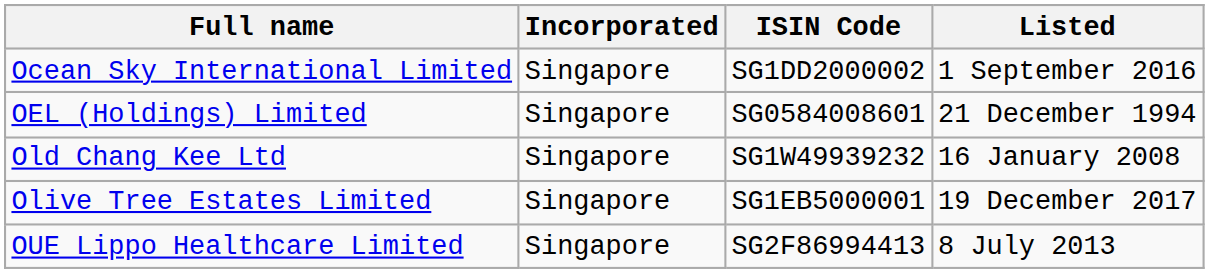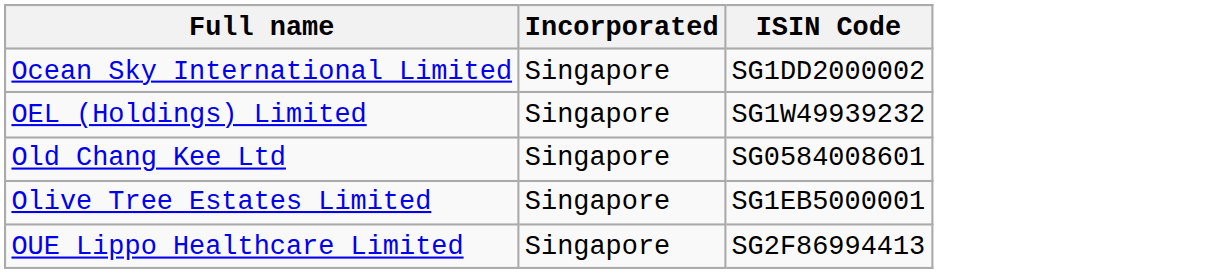- column: Listed | 1 September 2016 | 21 December 1994 | 16 January 2008 | 19 December 2017 | 8 July 2013
OEL (Holdings) Limited | ISIN Code: SG0584008601 -> SG1W49939232
Old Chang Kee Ltd | ISIN Code: SG1W49939232 -> SG0584008601
